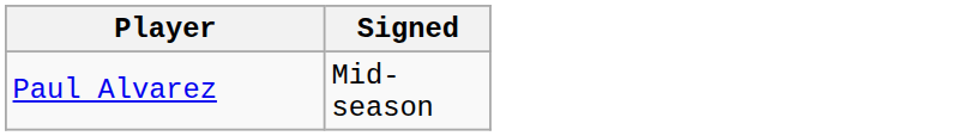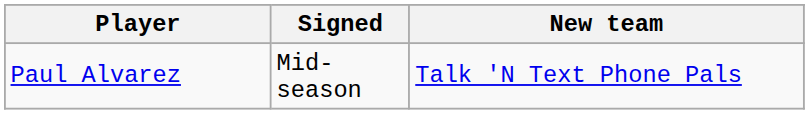+ column: New team | Talk 'N Text Phone Pals
